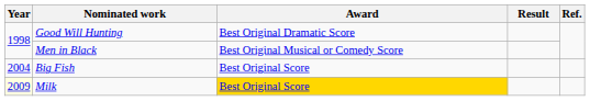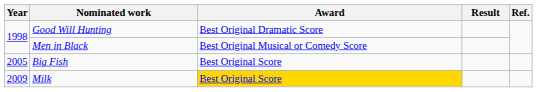Big Fish | Year: 2004 -> 2005
Milk | Year: lightyellow background -> no background
